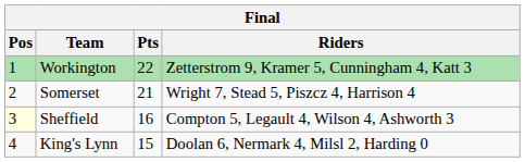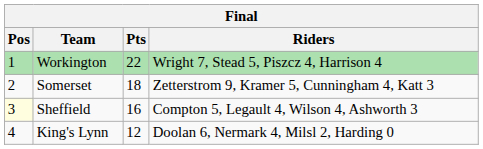Workington | Riders: Zetterstrom 9, Kramer 5, Cunningham 4, Katt 3 -> Wright 7, Stead 5, Piszcz 4, Harrison 4
Somerset | Pts: 21 -> 18
Somerset | Riders: Wright 7, Stead 5, Piszcz 4, Harrison 4 -> Zetterstrom 9, Kramer 5, Cunningham 4, Katt 3
King's Lynn | Pts: 15 -> 12
